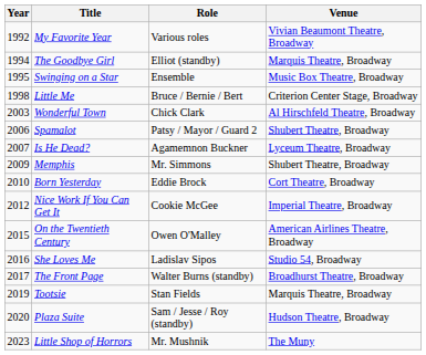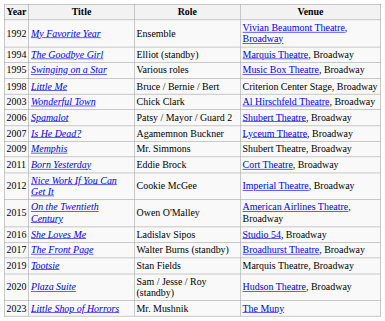My Favorite Year | Role: Various roles -> Ensemble
Swinging on a Star | Role: Ensemble -> Various roles
Born Yesterday | Year: 2010 -> 2011
